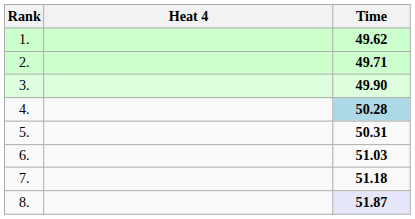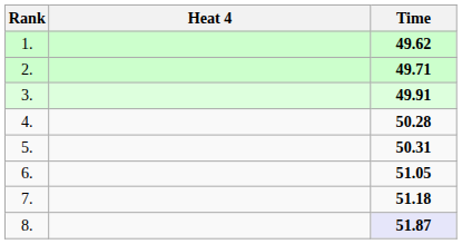3. | Time: 49.90 -> 49.91
4. | Time: lightblue background -> no background
6. | Time: 51.03 -> 51.05
